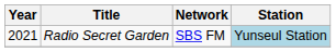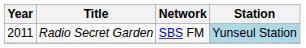Radio Secret Garden | Year: 2021 -> 2011
